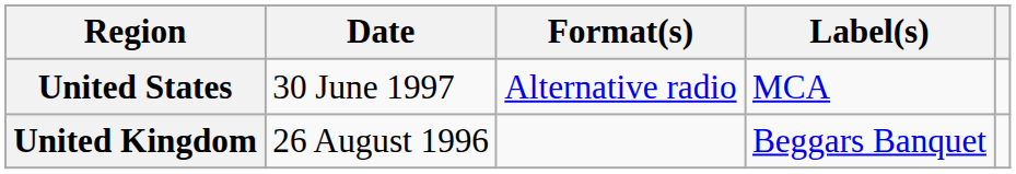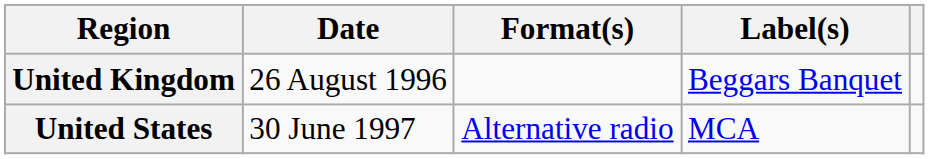rows swapped: United Kingdom <-> United States
